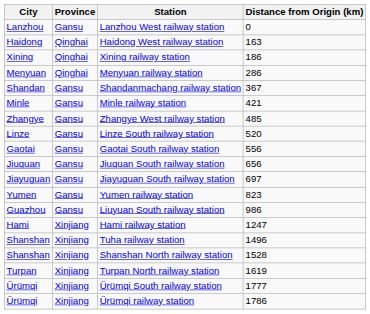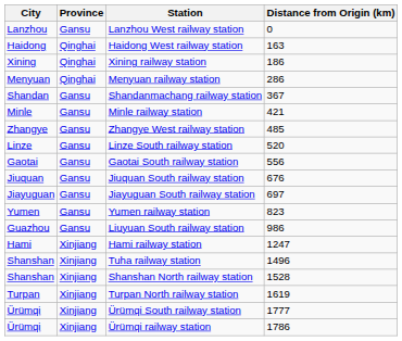Jiuquan South railway station | Distance from Origin (km): 656 -> 676
